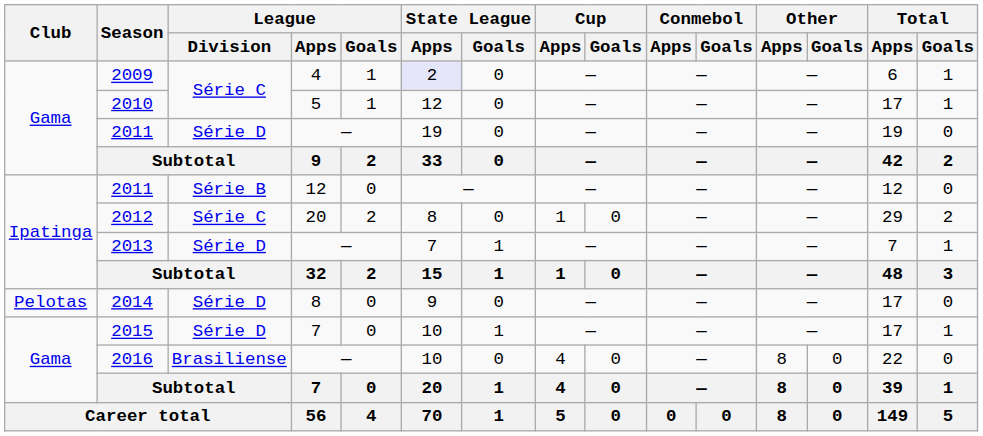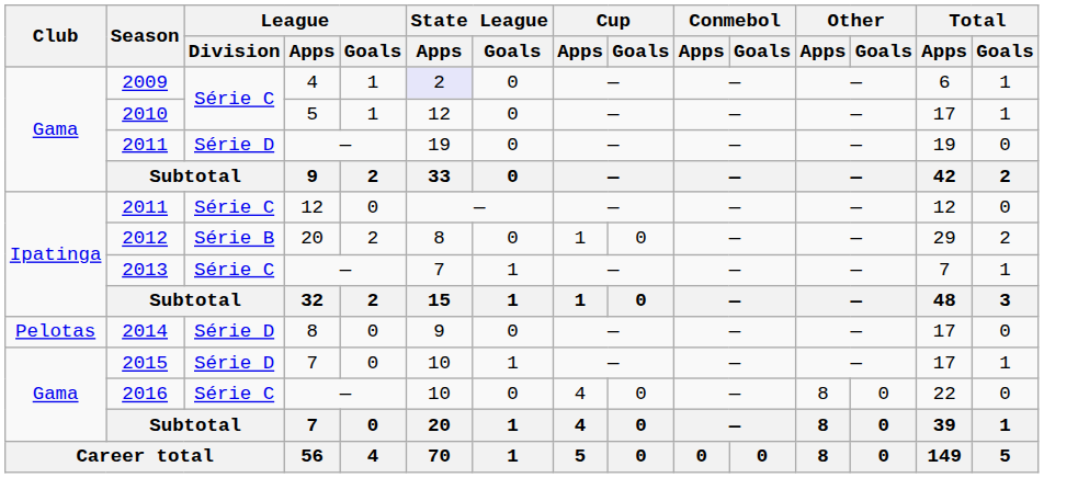2011 / 12 | League / Division: Série B -> Série C
2012 | League / Division: Série C -> Série B
2013 | League / Division: Série D -> Série C
2016 | League / Division: Brasiliense -> Série C
